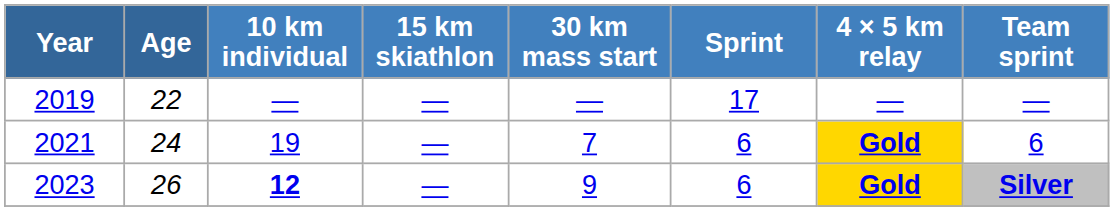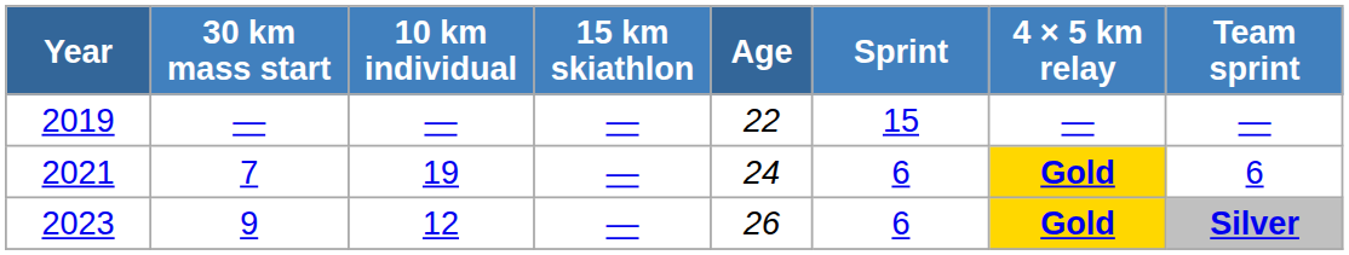columns swapped: Age <-> 30 km mass start
2019 | Sprint: 17 -> 15
2023 | 10 km individual: bold -> normal
